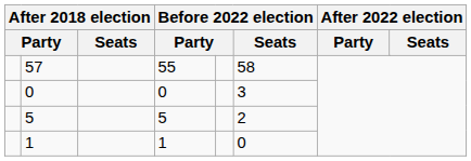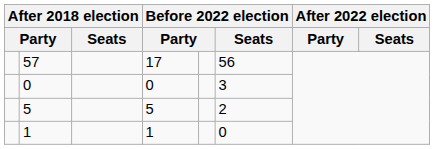57 | column 4: 55 -> 17
57 | Before 2022 election / Seats: 58 -> 56
